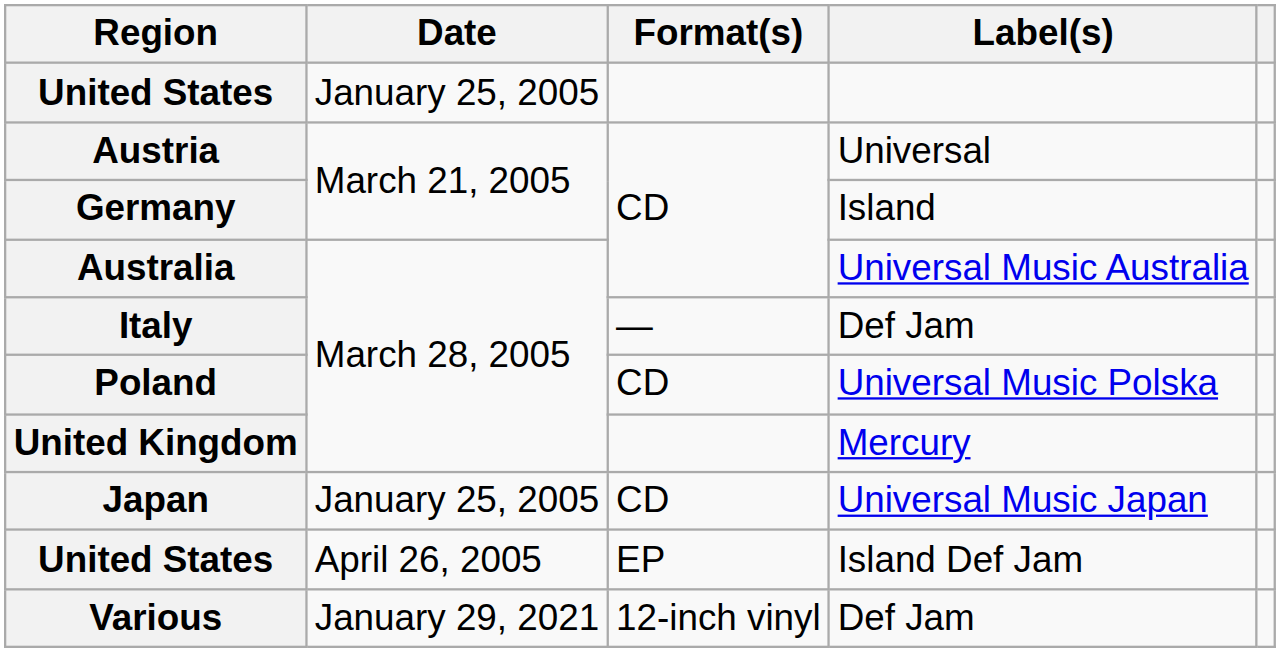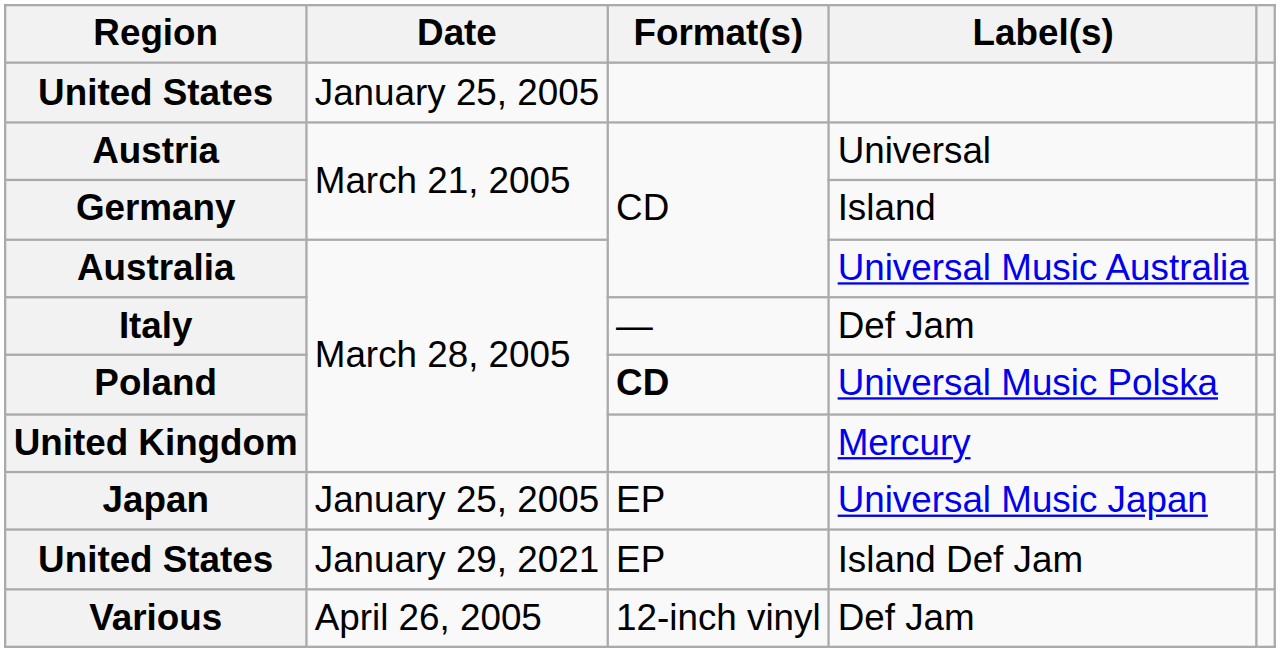Poland | Format(s): normal -> bold
Japan | Format(s): CD -> EP
United States / Island Def Jam | Date: April 26, 2005 -> January 29, 2021
Various | Date: January 29, 2021 -> April 26, 2005
